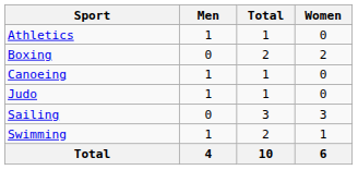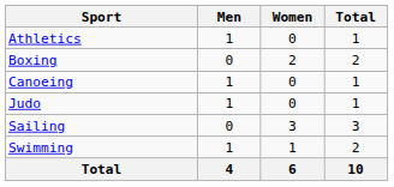columns swapped: Women <-> Total
